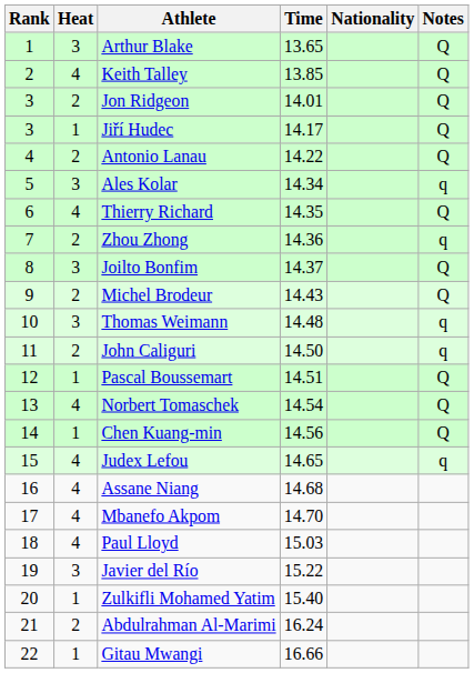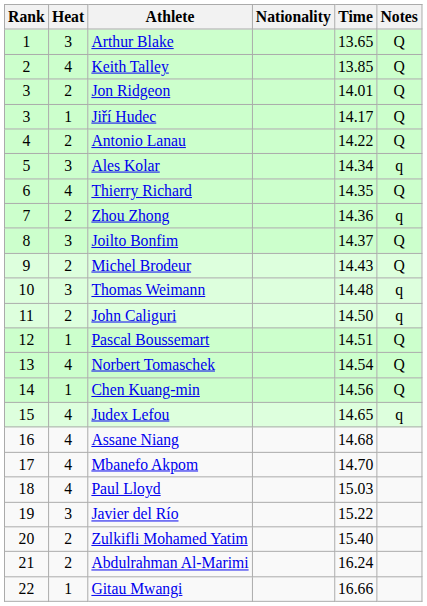columns swapped: Nationality <-> Time
Zulkifli Mohamed Yatim | Heat: 1 -> 2
